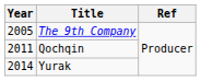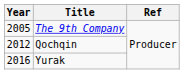Qochqin | Year: 2011 -> 2012
Yurak | Year: 2014 -> 2016
